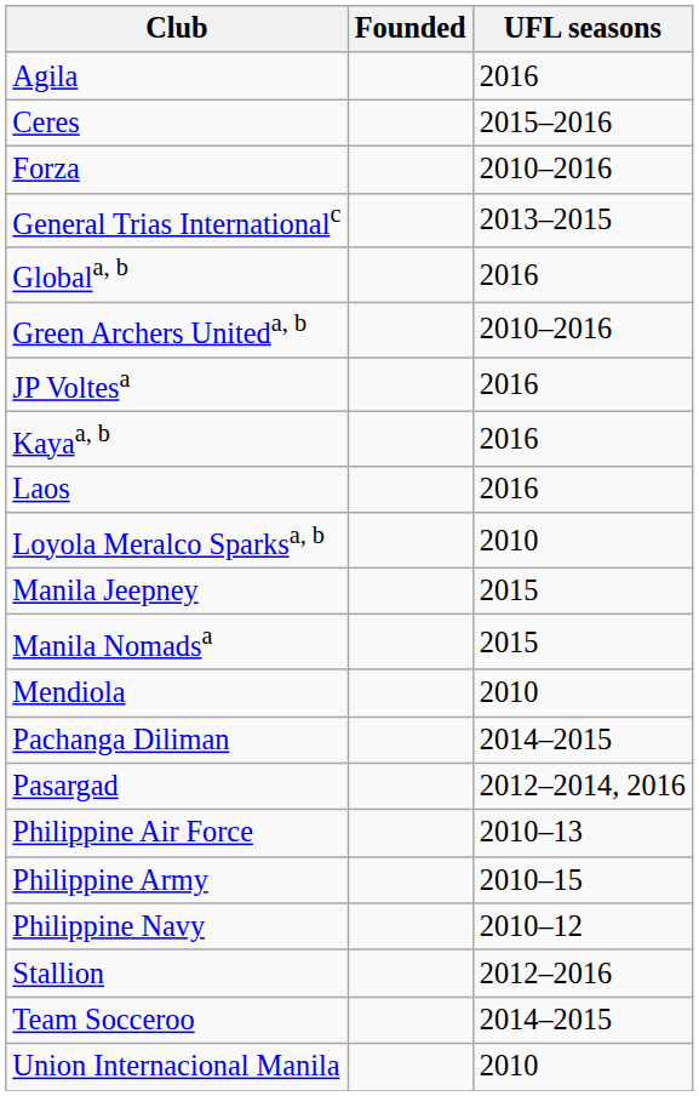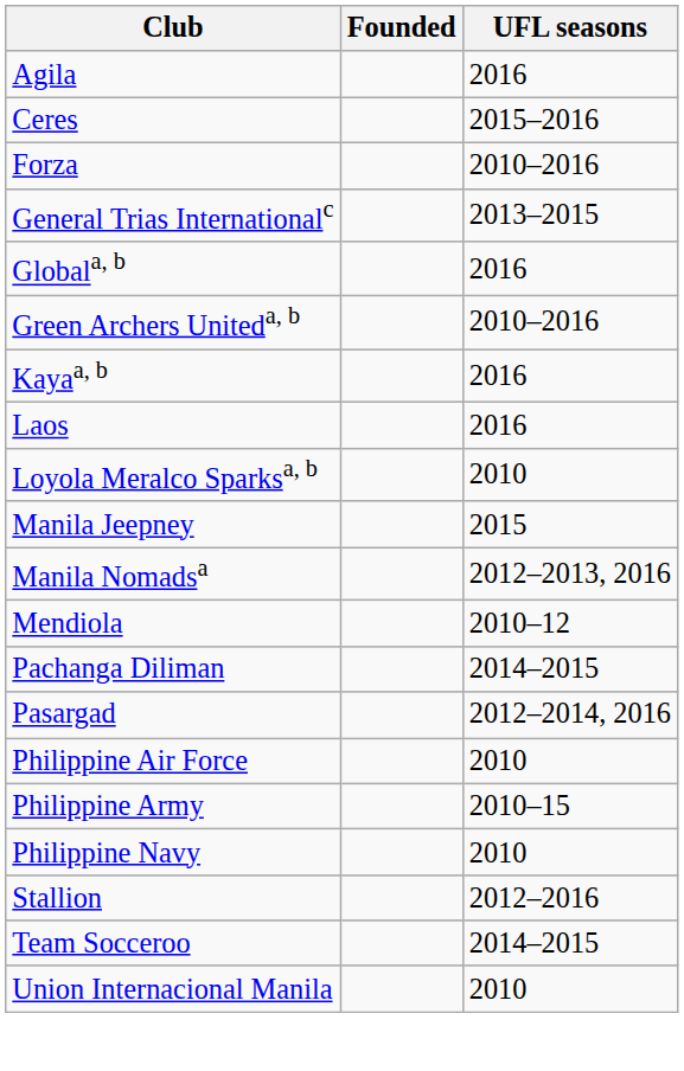- row: JP Voltesa | 2016
Manila Nomadsa | UFL seasons: 2015 -> 2012–2013, 2016
Mendiola | UFL seasons: 2010 -> 2010–12
Philippine Air Force | UFL seasons: 2010–13 -> 2010
Philippine Navy | UFL seasons: 2010–12 -> 2010
